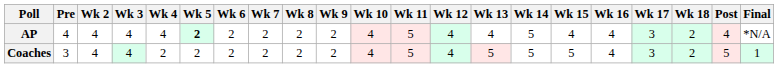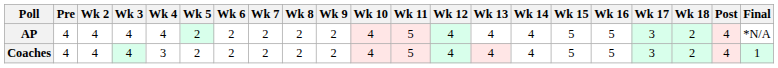AP | Wk 5: bold -> normal
AP | Wk 14: 5 -> 4
AP | Wk 15: 4 -> 5
AP | Wk 16: 4 -> 5
Coaches | Pre: 3 -> 4
Coaches | Wk 4: 2 -> 3
Coaches | Wk 13: 5 -> 4
Coaches | Wk 14: 5 -> 4
Coaches | Wk 16: 4 -> 5
Coaches | Post: 5 -> 4
